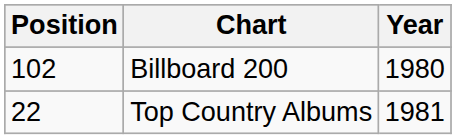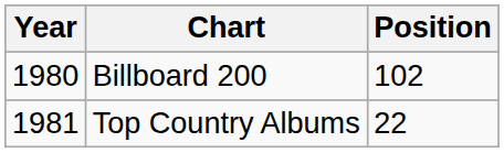columns swapped: Year <-> Position
